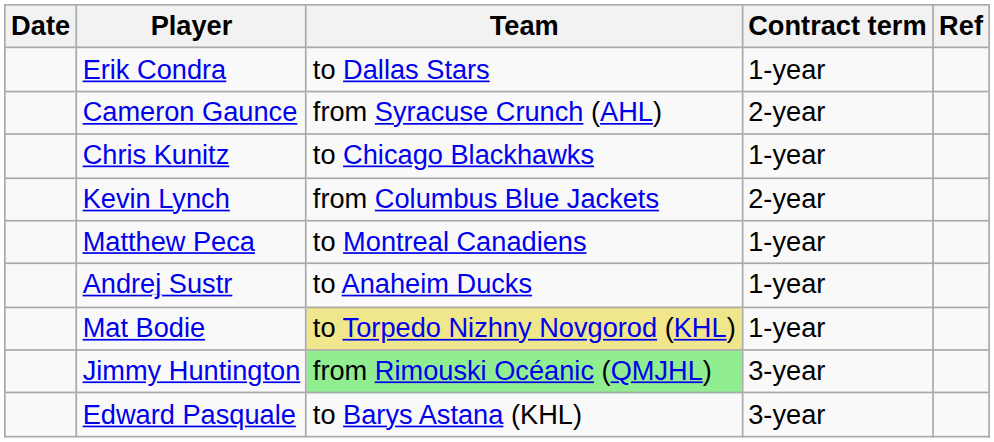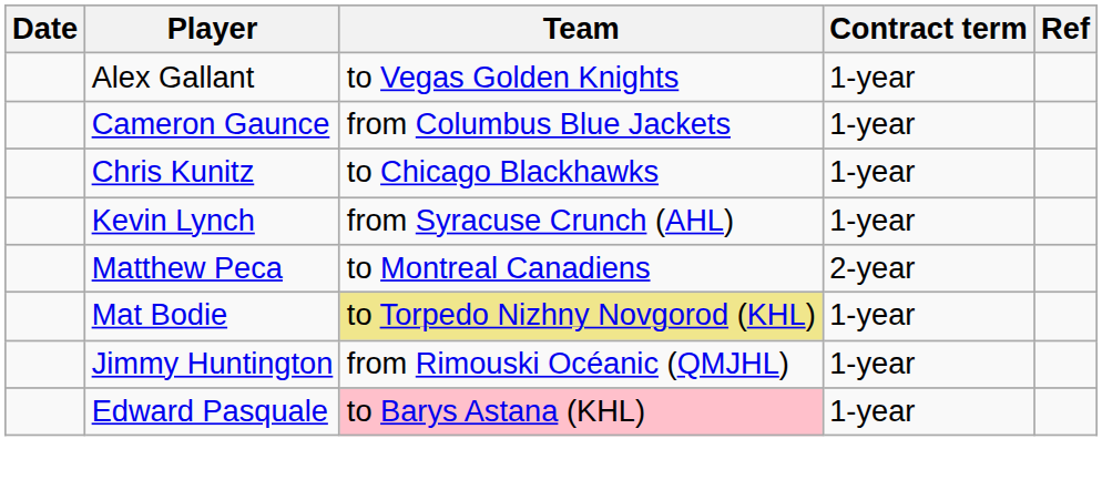- row: Erik Condra | to Dallas Stars | 1-year
+ row: Alex Gallant | to Vegas Golden Knights | 1-year
Cameron Gaunce | Team: from Syracuse Crunch (AHL) -> from Columbus Blue Jackets
Cameron Gaunce | Contract term: 2-year -> 1-year
Kevin Lynch | Team: from Columbus Blue Jackets -> from Syracuse Crunch (AHL)
Kevin Lynch | Contract term: 2-year -> 1-year
Matthew Peca | Contract term: 1-year -> 2-year
- row: Andrej Sustr | to Anaheim Ducks | 1-year
Jimmy Huntington | Team: lightgreen background -> no background
Jimmy Huntington | Contract term: 3-year -> 1-year
Edward Pasquale | Team: no background -> pink background
Edward Pasquale | Contract term: 3-year -> 1-year
